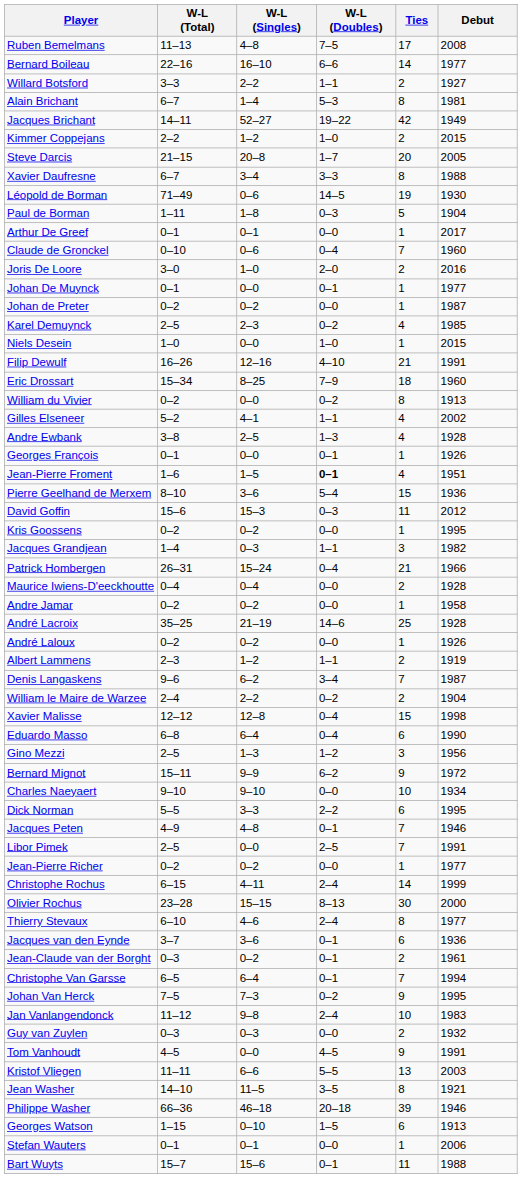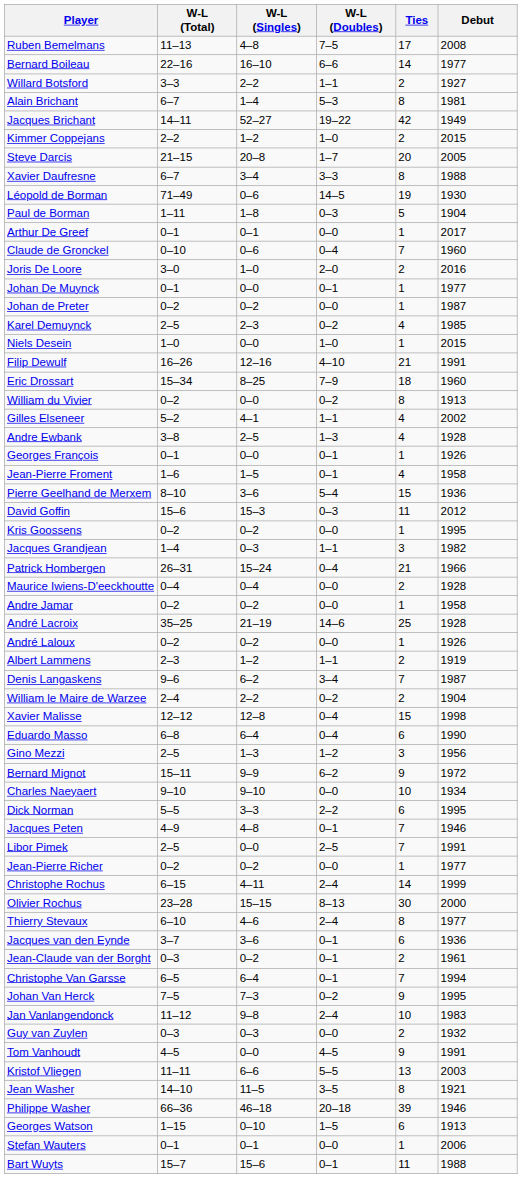Jean-Pierre Froment | W-L (Doubles): bold -> normal
Jean-Pierre Froment | Debut: 1951 -> 1958
